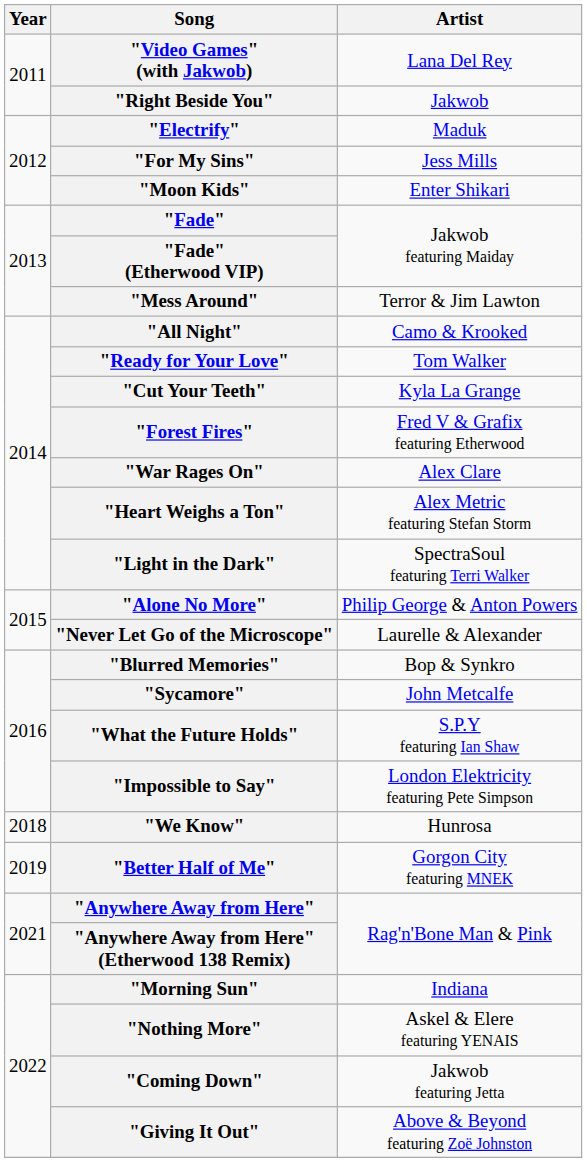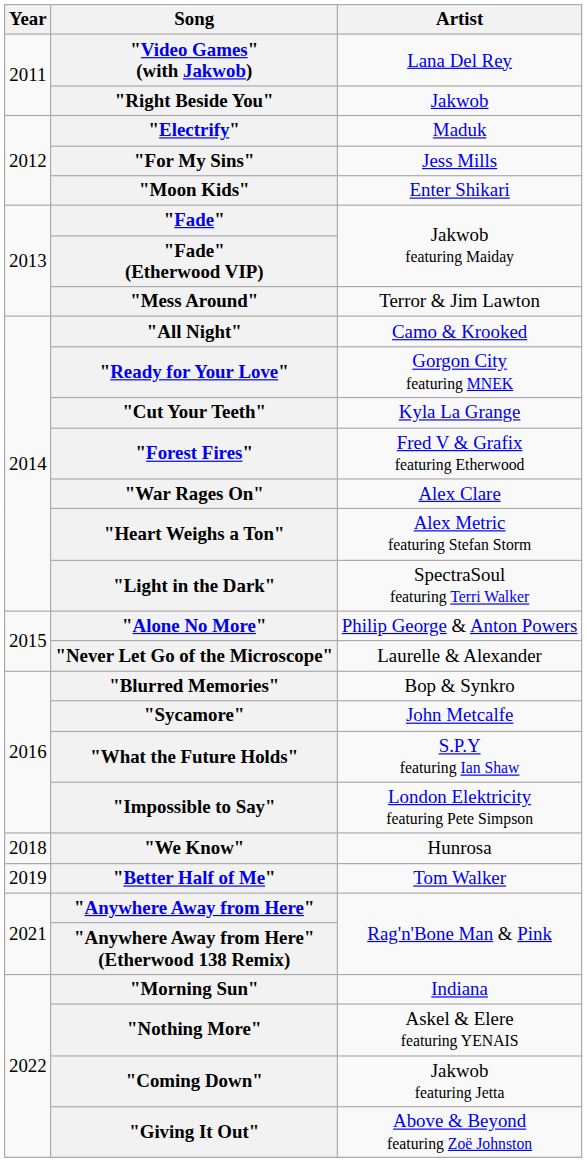"Ready for Your Love" | Artist: Tom Walker -> Gorgon City featuring MNEK
"Better Half of Me" | Artist: Gorgon City featuring MNEK -> Tom Walker
